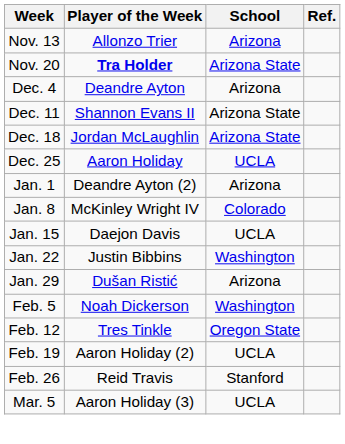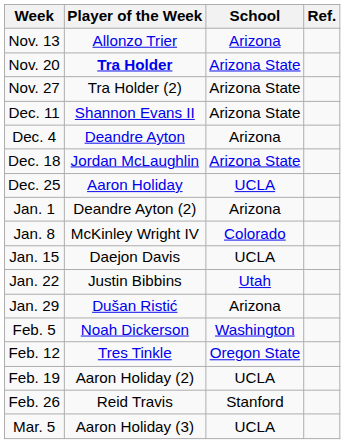+ row: Nov. 27 | Tra Holder (2) | Arizona State
rows swapped: Dec. 4 <-> Dec. 11
Jan. 22 | School: Washington -> Utah
